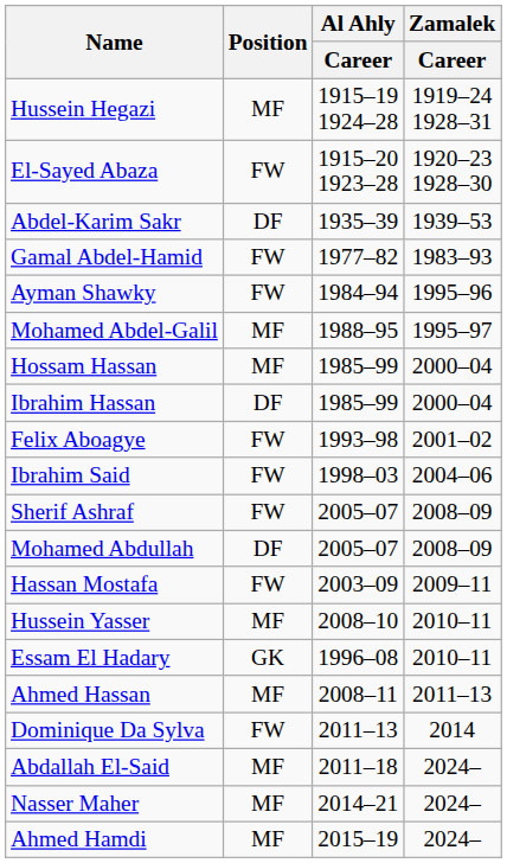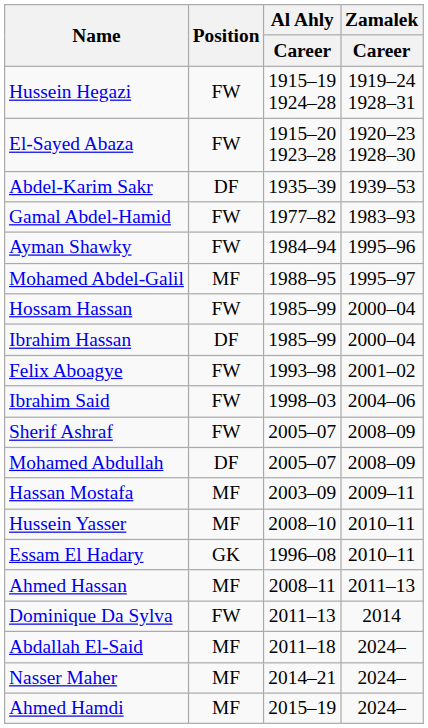Hussein Hegazi | Position: MF -> FW
Hossam Hassan | Position: MF -> FW
Hassan Mostafa | Position: FW -> MF
